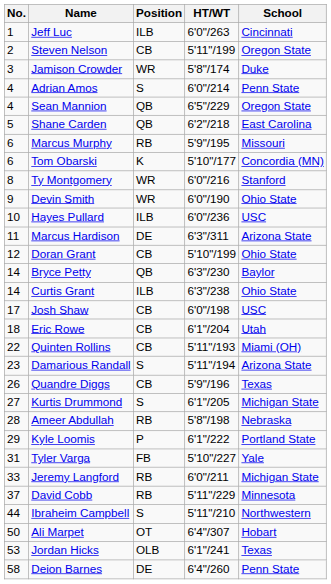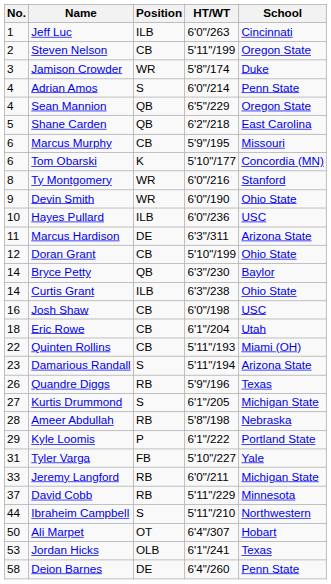Marcus Murphy | Position: RB -> CB
Josh Shaw | No.: 17 -> 16
Quandre Diggs | Position: CB -> RB
